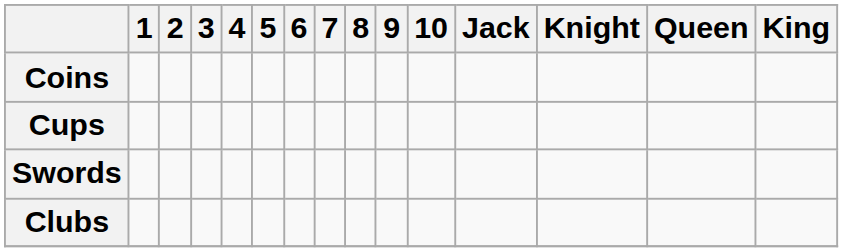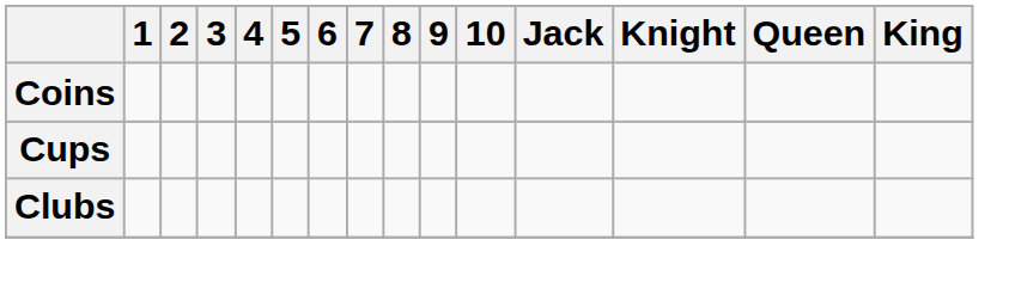- row: Swords
